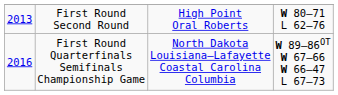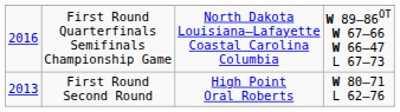rows swapped: First Round Second Round <-> First Round Quarterfinals Semifinals Championship Game
